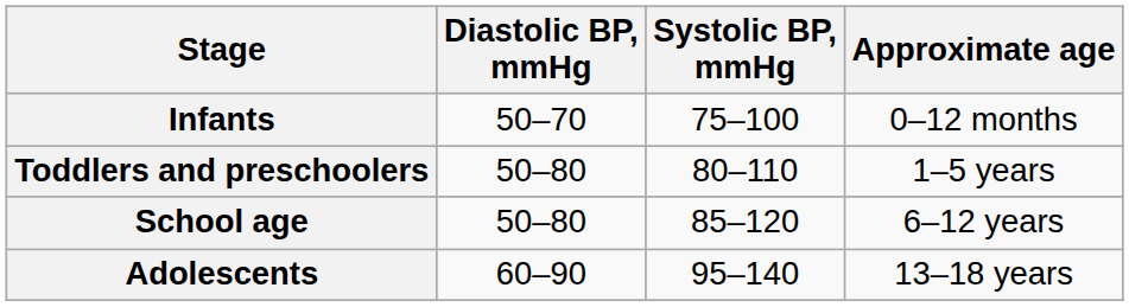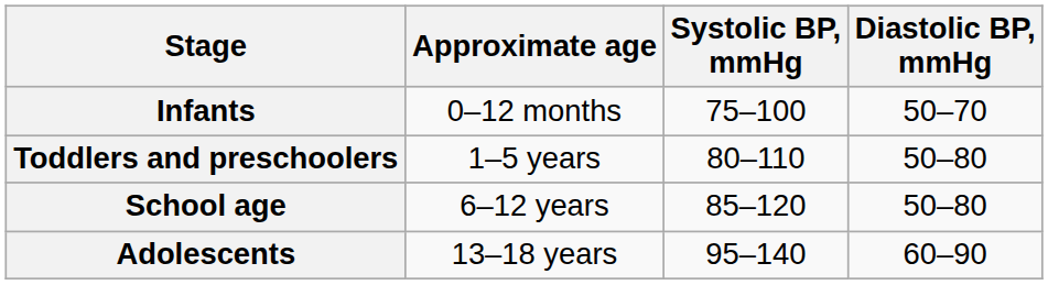columns swapped: Approximate age <-> Diastolic BP, mmHg
